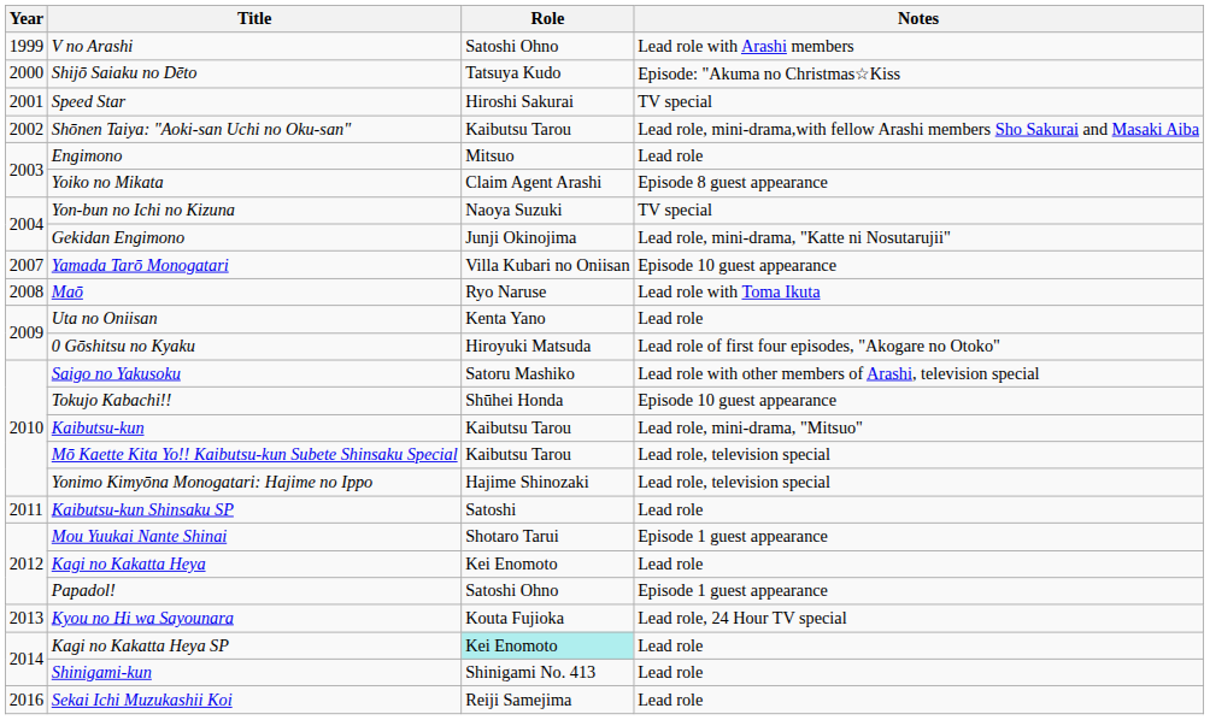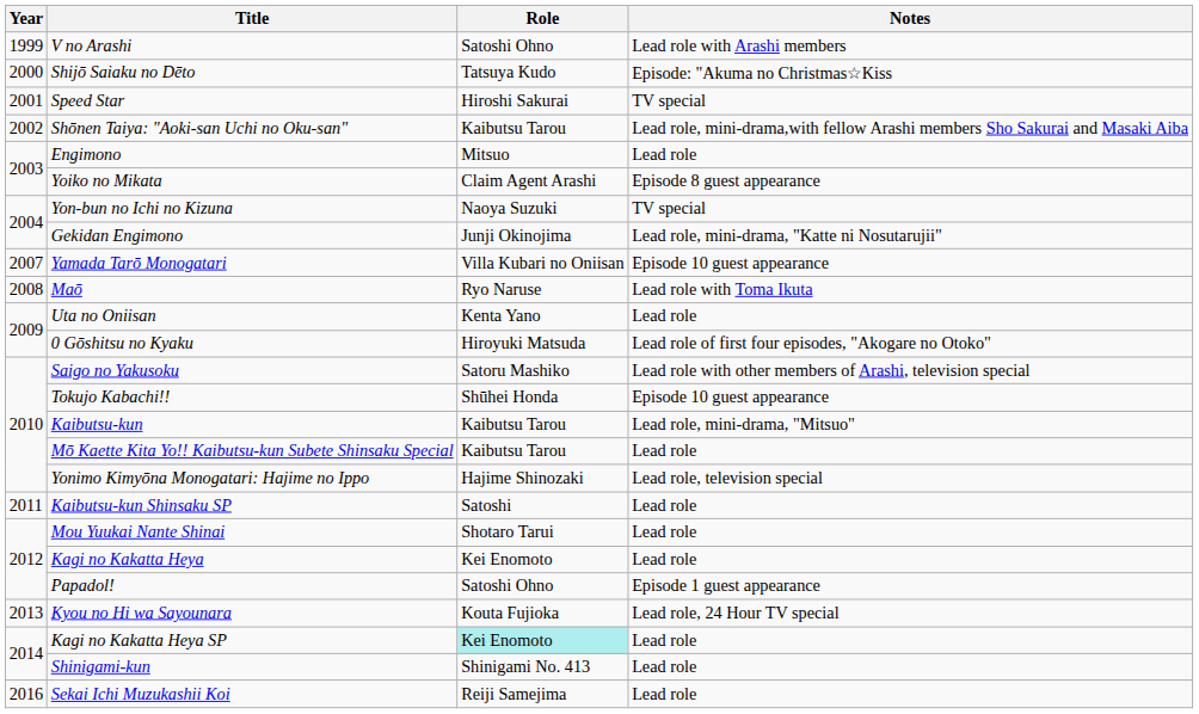Mō Kaette Kita Yo!! Kaibutsu-kun Subete Shinsaku Special | Notes: Lead role, television special -> Lead role
Mou Yuukai Nante Shinai | Notes: Episode 1 guest appearance -> Lead role
